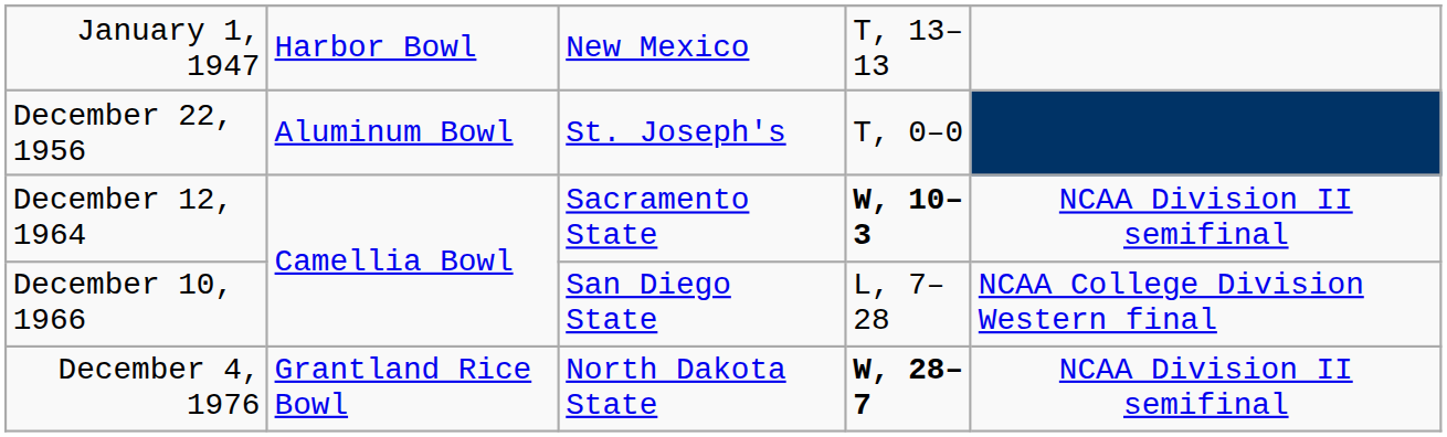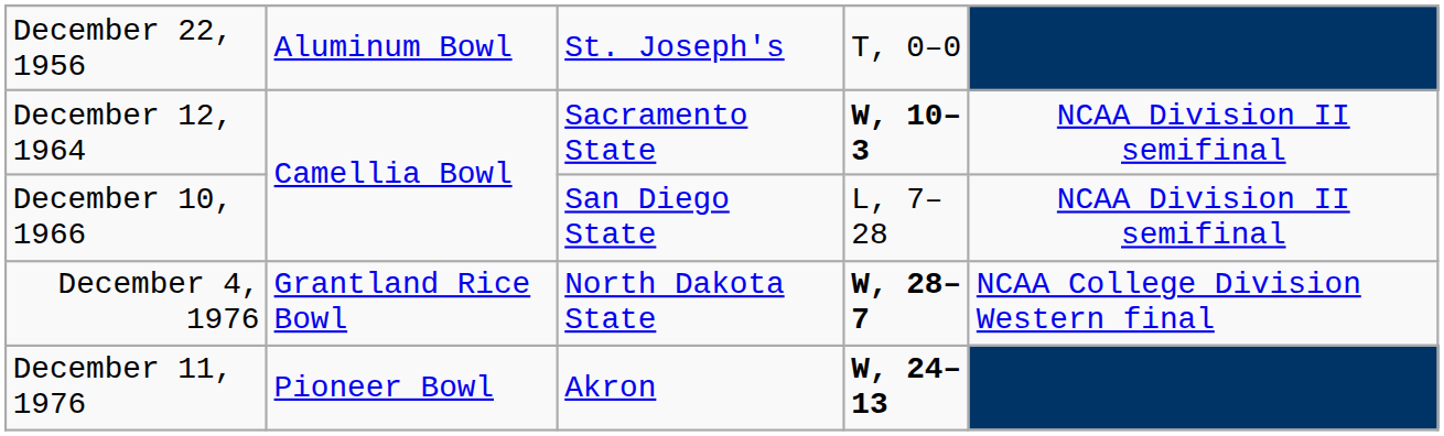- row: January 1, 1947 | Harbor Bowl | New Mexico | T, 13–13
December 10, 1966 | column 5: NCAA College Division Western final -> NCAA Division II semifinal
December 4, 1976 | column 5: NCAA Division II semifinal -> NCAA College Division Western final
+ row: December 11, 1976 | Pioneer Bowl | Akron | W, 24–13
